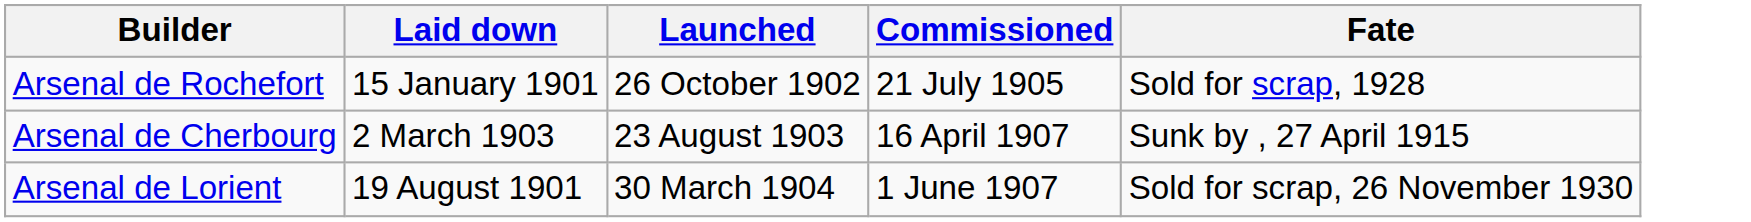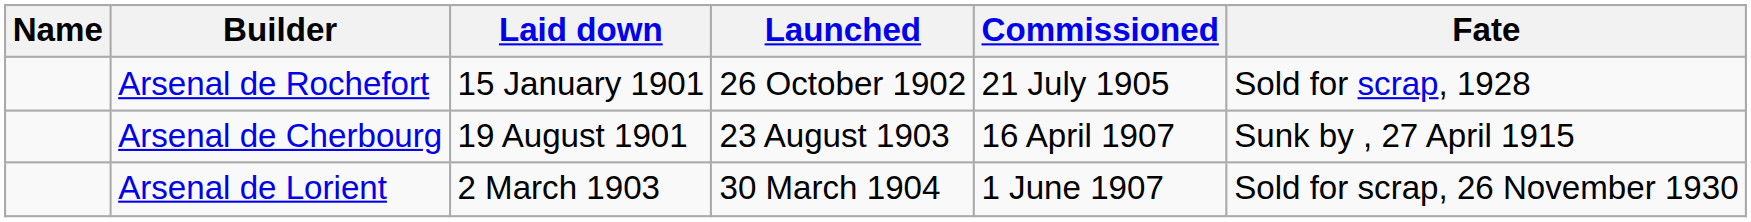+ column: Name
Arsenal de Cherbourg | Laid down: 2 March 1903 -> 19 August 1901
Arsenal de Lorient | Laid down: 19 August 1901 -> 2 March 1903
